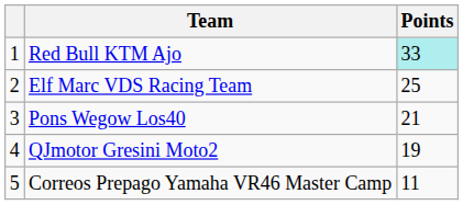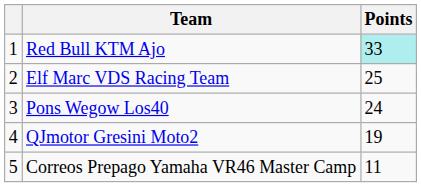Pons Wegow Los40 | Points: 21 -> 24
